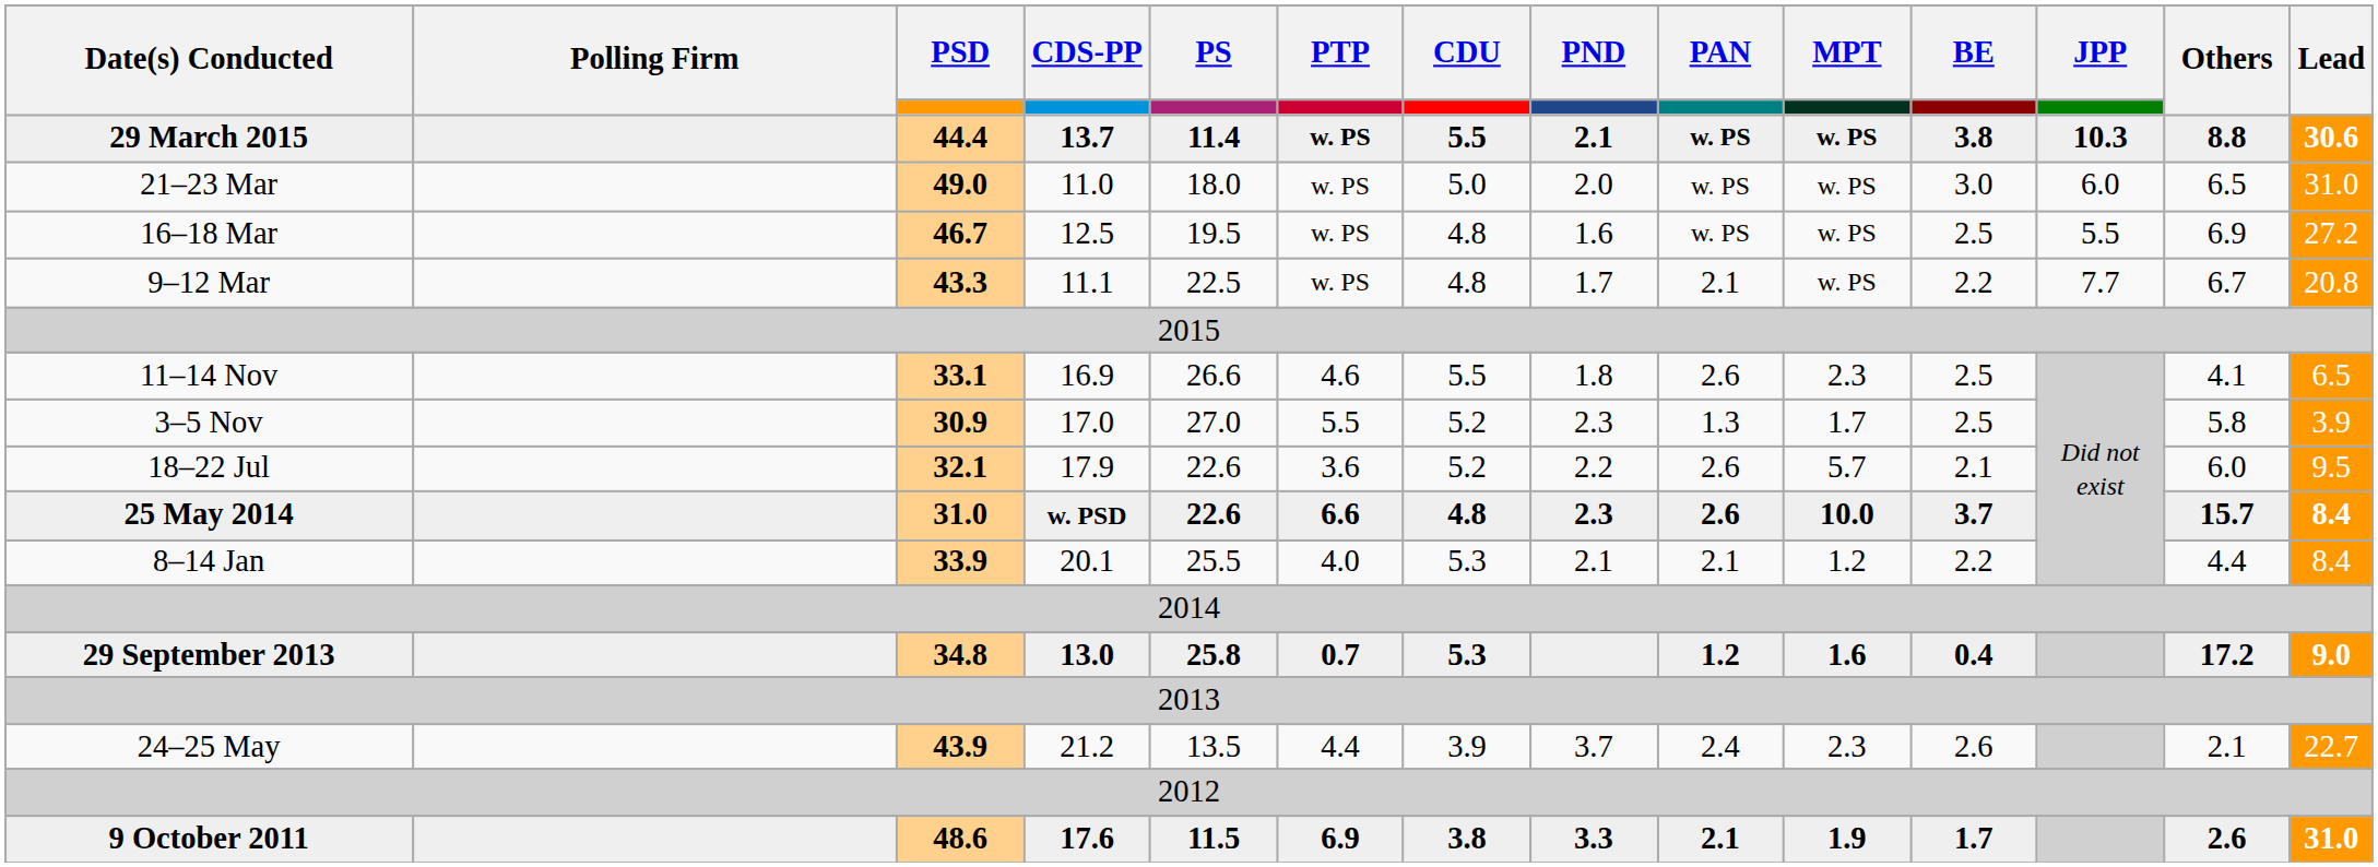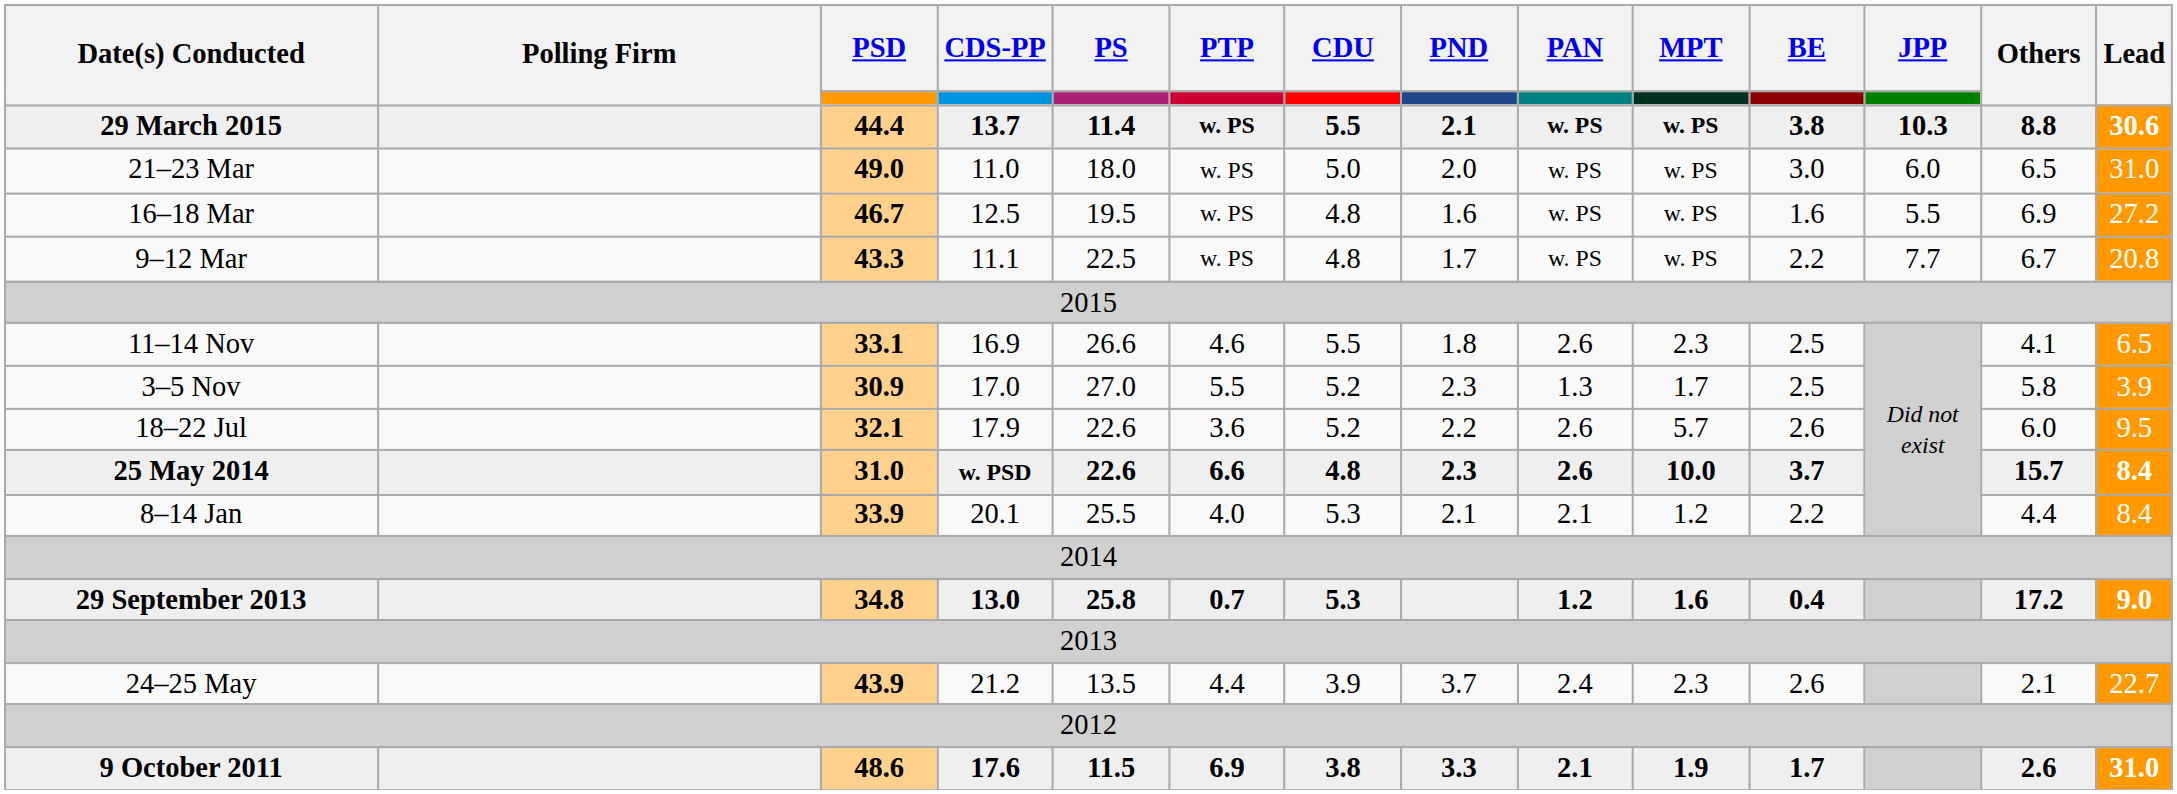16–18 Mar | BE: 2.5 -> 1.6
9–12 Mar | PAN: 2.1 -> w. PS
18–22 Jul | BE: 2.1 -> 2.6
